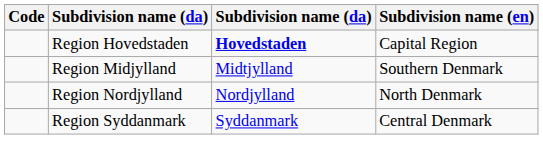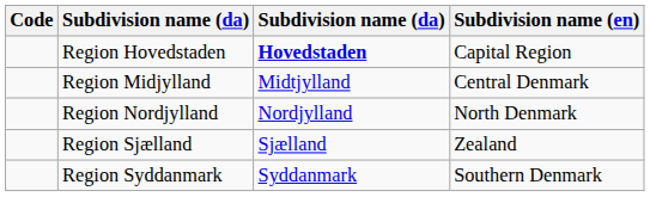Region Midjylland | Subdivision name (en): Southern Denmark -> Central Denmark
+ row: Region Sjælland | Sjælland | Zealand
Region Syddanmark | Subdivision name (en): Central Denmark -> Southern Denmark
